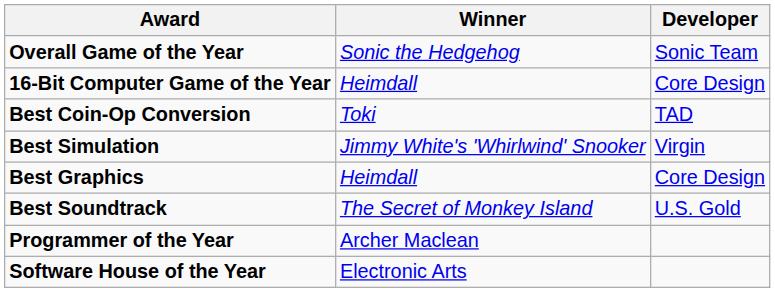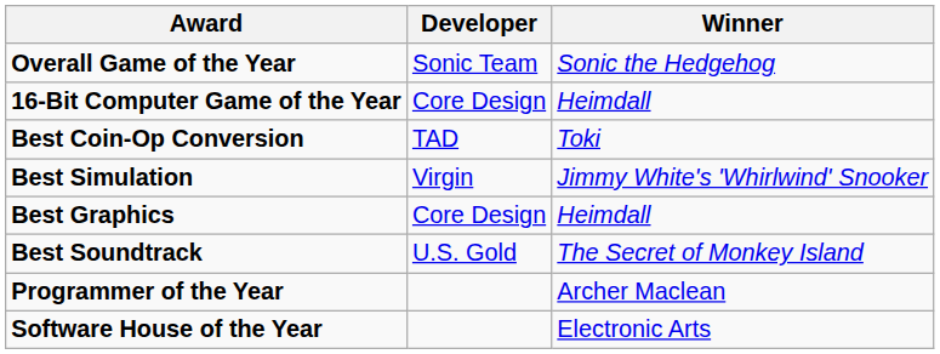columns swapped: Winner <-> Developer
